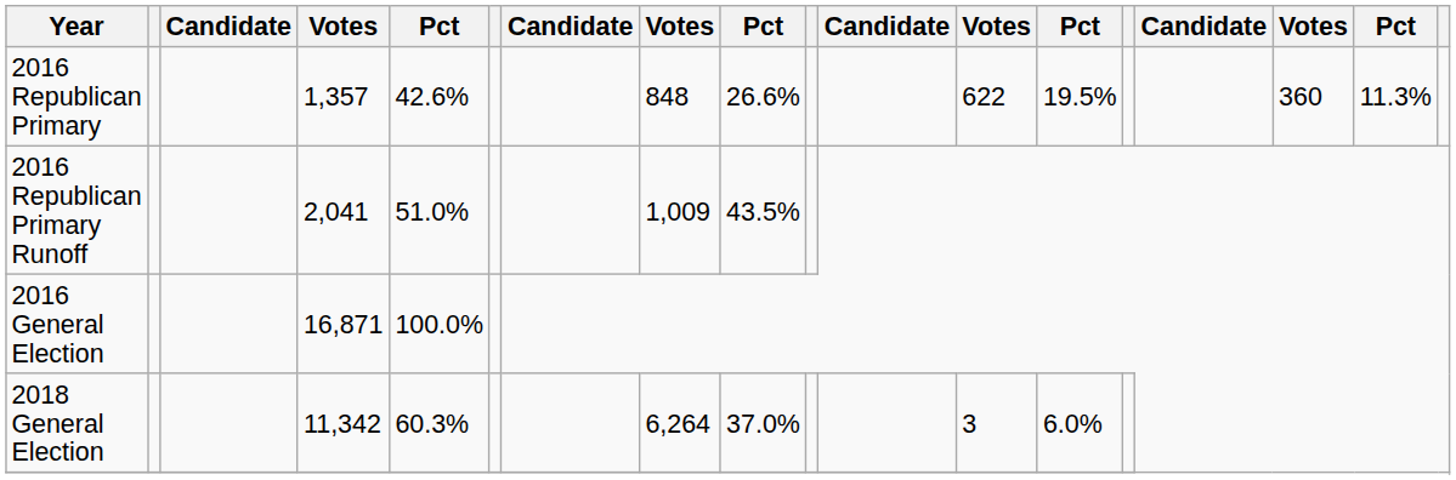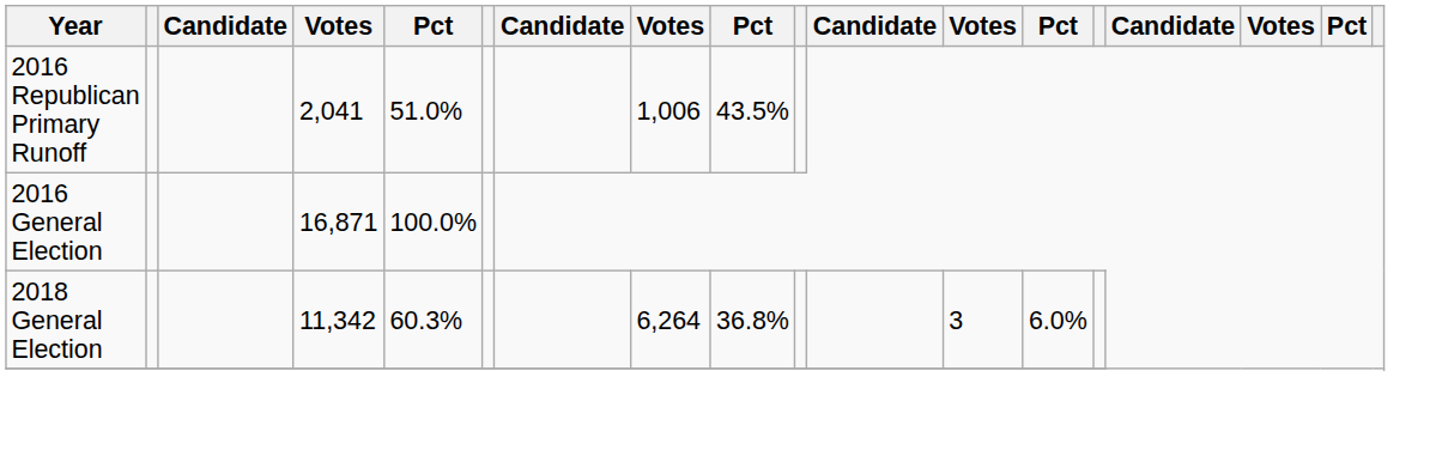- row: 2016 Republican Primary | 1,357 | 42.6% | 848 | 26.6% | 622 | 19.5% | 360 | 11.3%
2016 Republican Primary Runoff | column 8: 1,009 -> 1,006
2018 General Election | column 9: 37.0% -> 36.8%
